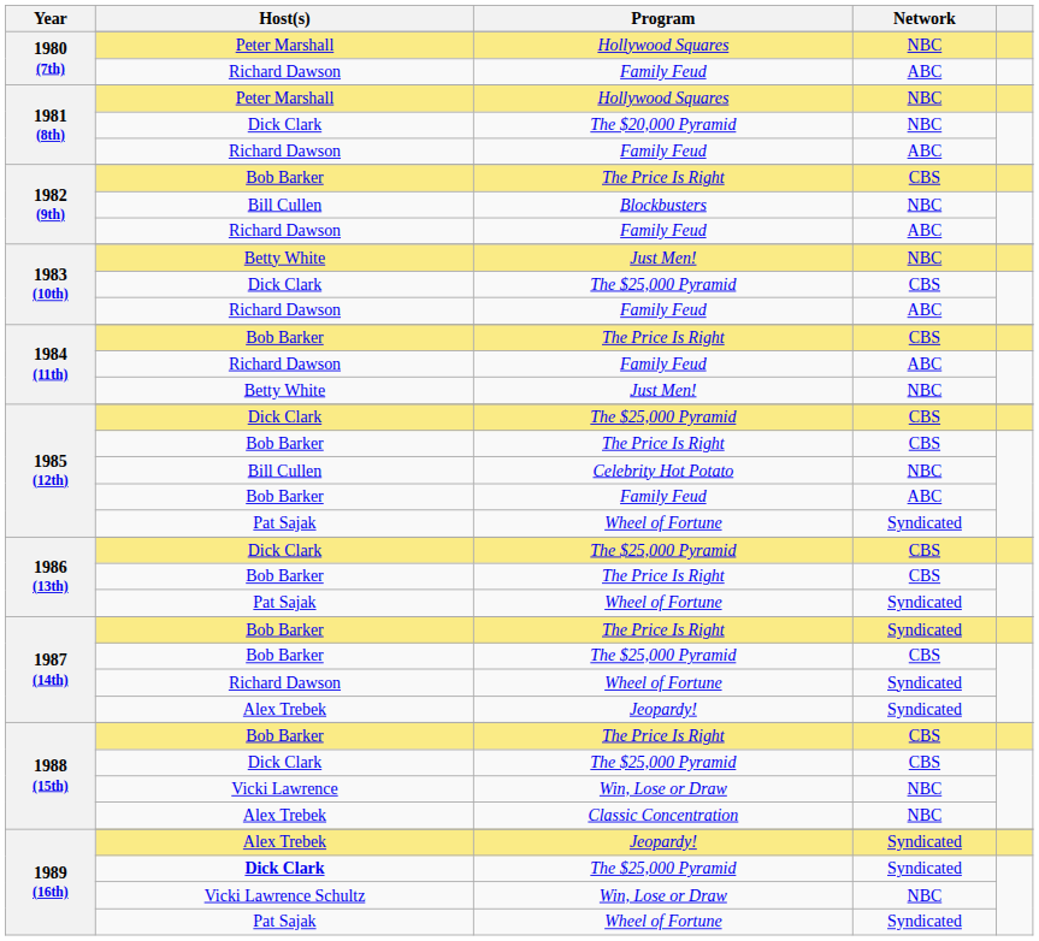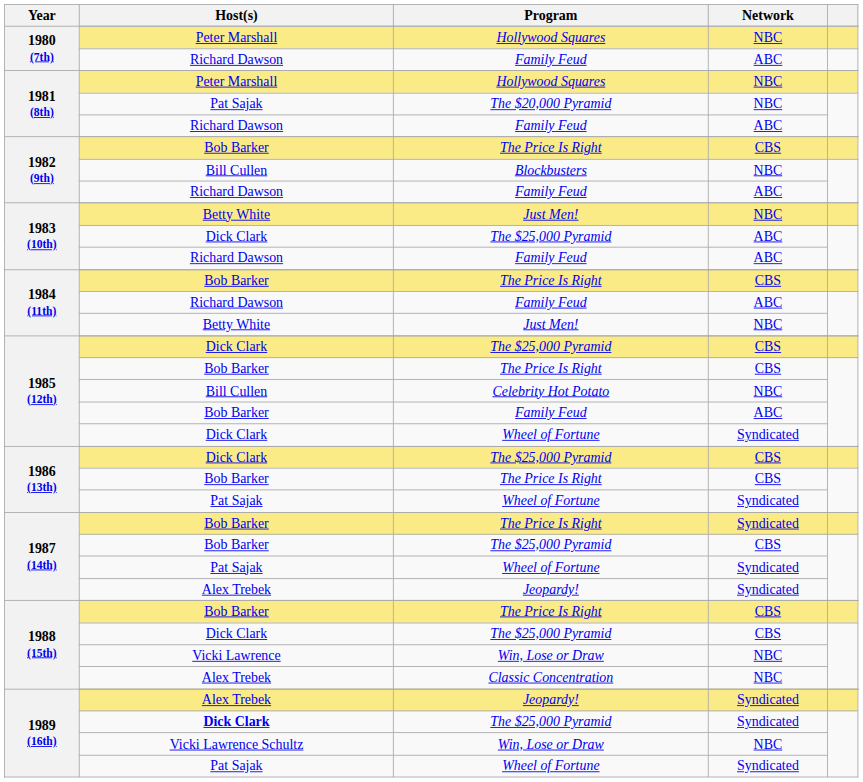The $20,000 Pyramid | Host(s): Dick Clark -> Pat Sajak
1983 (10th) / The $25,000 Pyramid | Network: CBS -> ABC
1985 (12th) / Wheel of Fortune | Host(s): Pat Sajak -> Dick Clark
1987 (14th) / Wheel of Fortune | Host(s): Richard Dawson -> Pat Sajak
